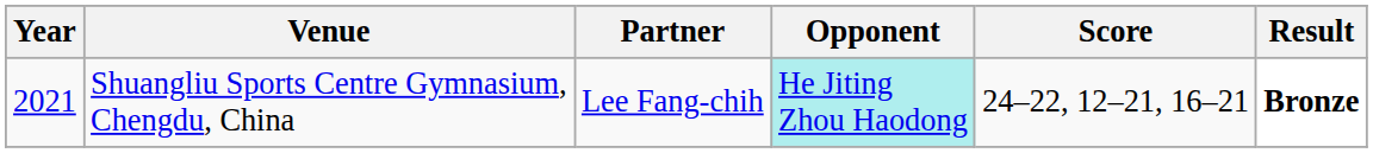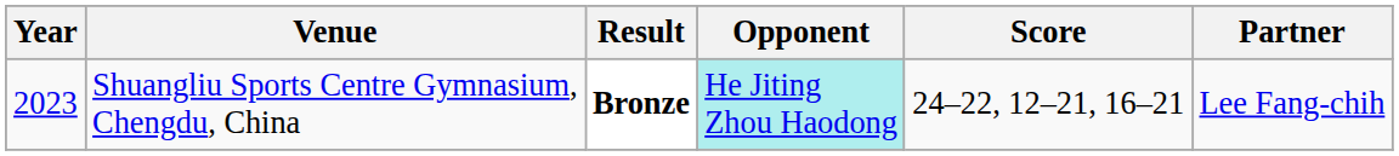columns swapped: Partner <-> Result
Shuangliu Sports Centre Gymnasium, Chengdu, China | Year: 2021 -> 2023
